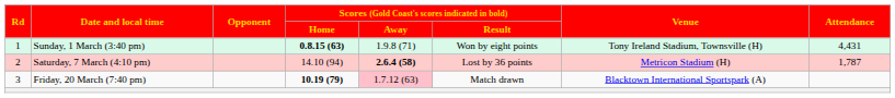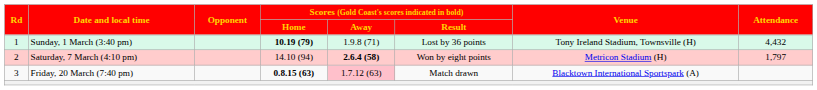Sunday, 1 March (3:40 pm) | column 4: 0.8.15 (63) -> 10.19 (79)
Sunday, 1 March (3:40 pm) | column 6: Won by eight points -> Lost by 36 points
Sunday, 1 March (3:40 pm) | column 8: 4,431 -> 4,432
Saturday, 7 March (4:10 pm) | column 6: Lost by 36 points -> Won by eight points
Saturday, 7 March (4:10 pm) | column 8: 1,787 -> 1,797
Friday, 20 March (7:40 pm) | column 4: 10.19 (79) -> 0.8.15 (63)
